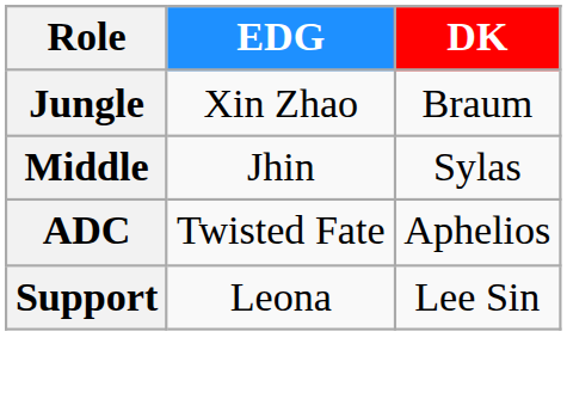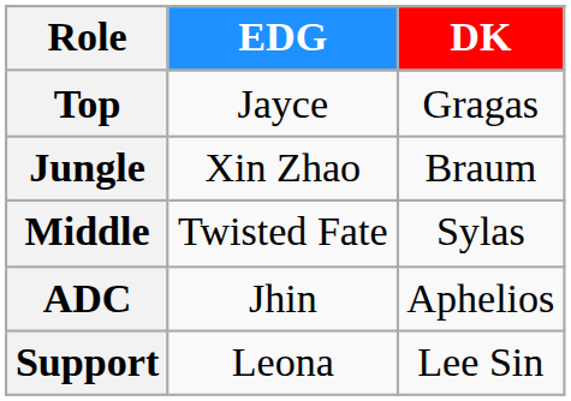+ row: Top | Jayce | Gragas
Middle | EDG: Jhin -> Twisted Fate
ADC | EDG: Twisted Fate -> Jhin
